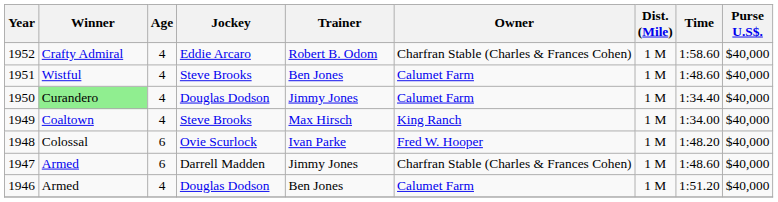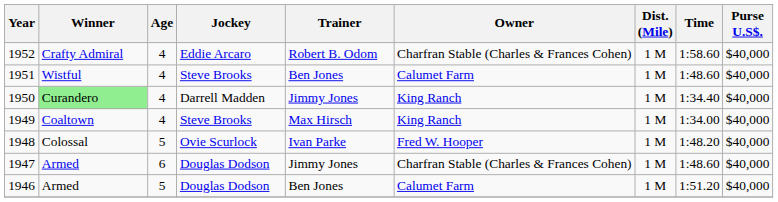1950 | Jockey: Douglas Dodson -> Darrell Madden
1950 | Owner: Calumet Farm -> King Ranch
1948 | Age: 6 -> 5
1947 | Jockey: Darrell Madden -> Douglas Dodson
1946 | Age: 4 -> 5
